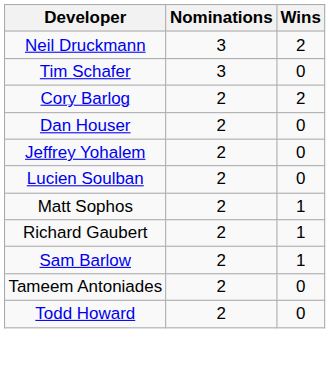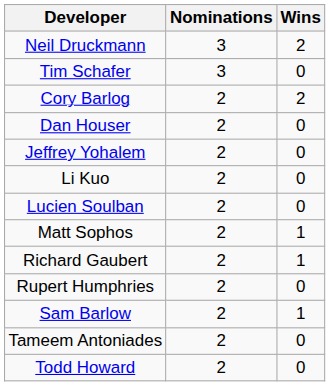+ row: Li Kuo | 2 | 0
+ row: Rupert Humphries | 2 | 0
